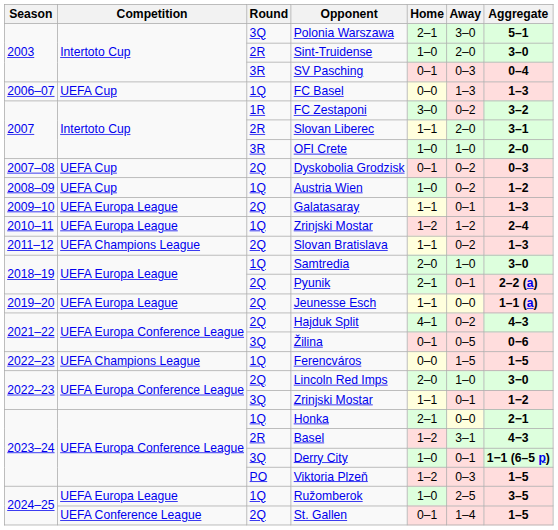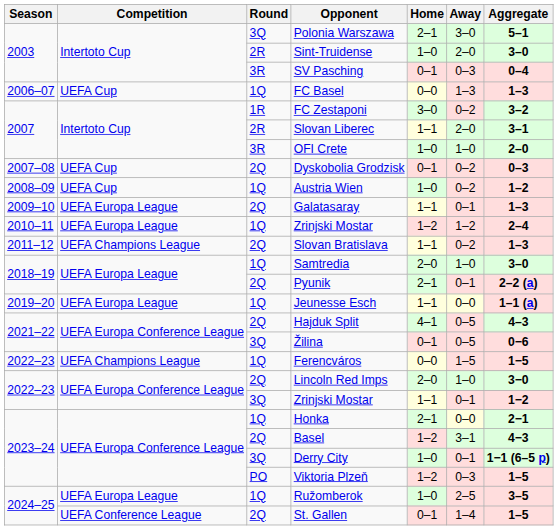Jeunesse Esch | Round: 2Q -> 1Q
Hajduk Split | Away: 0–2 -> 0–5
Basel | Round: 2R -> 2Q
